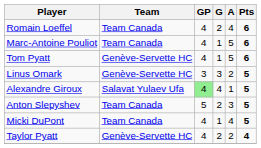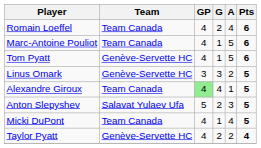Alexandre Giroux | Team: Salavat Yulaev Ufa -> Team Canada
Anton Slepyshev | Team: Team Canada -> Salavat Yulaev Ufa
